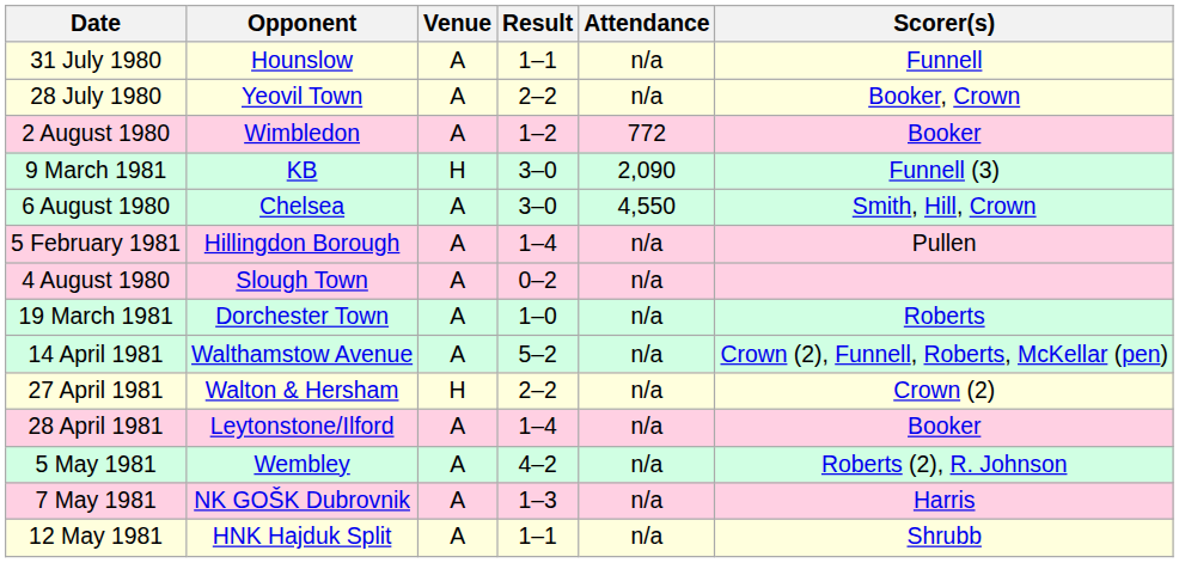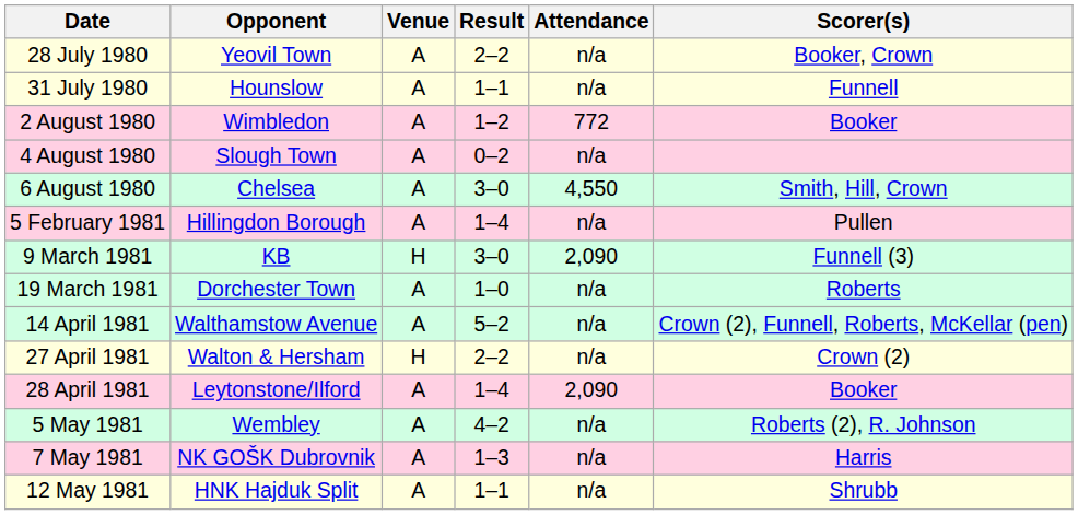rows swapped: 28 July 1980 <-> 31 July 1980
rows swapped: 4 August 1980 <-> 9 March 1981
28 April 1981 | Attendance: n/a -> 2,090
